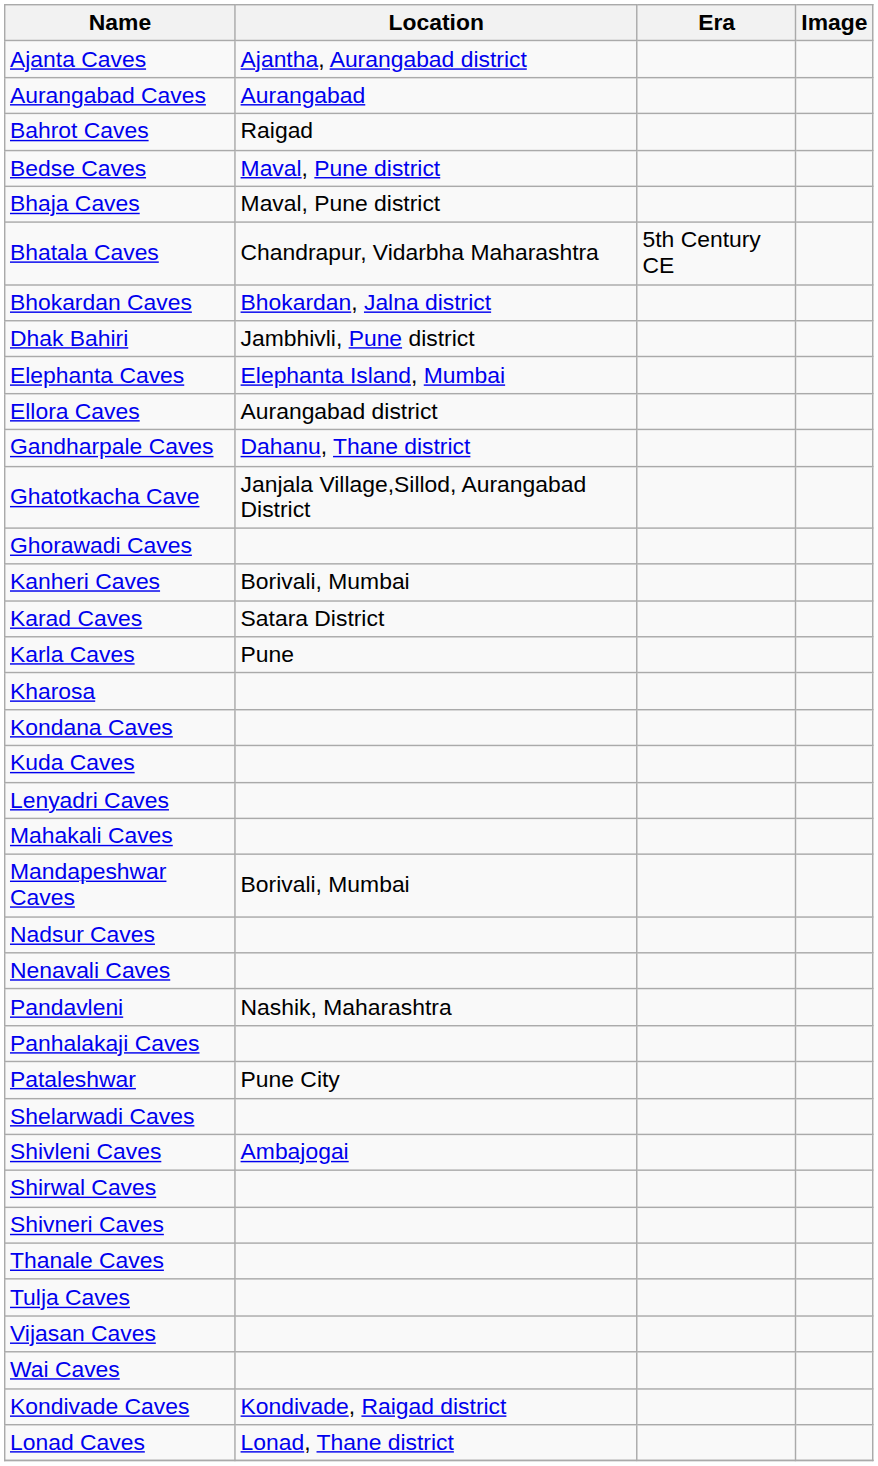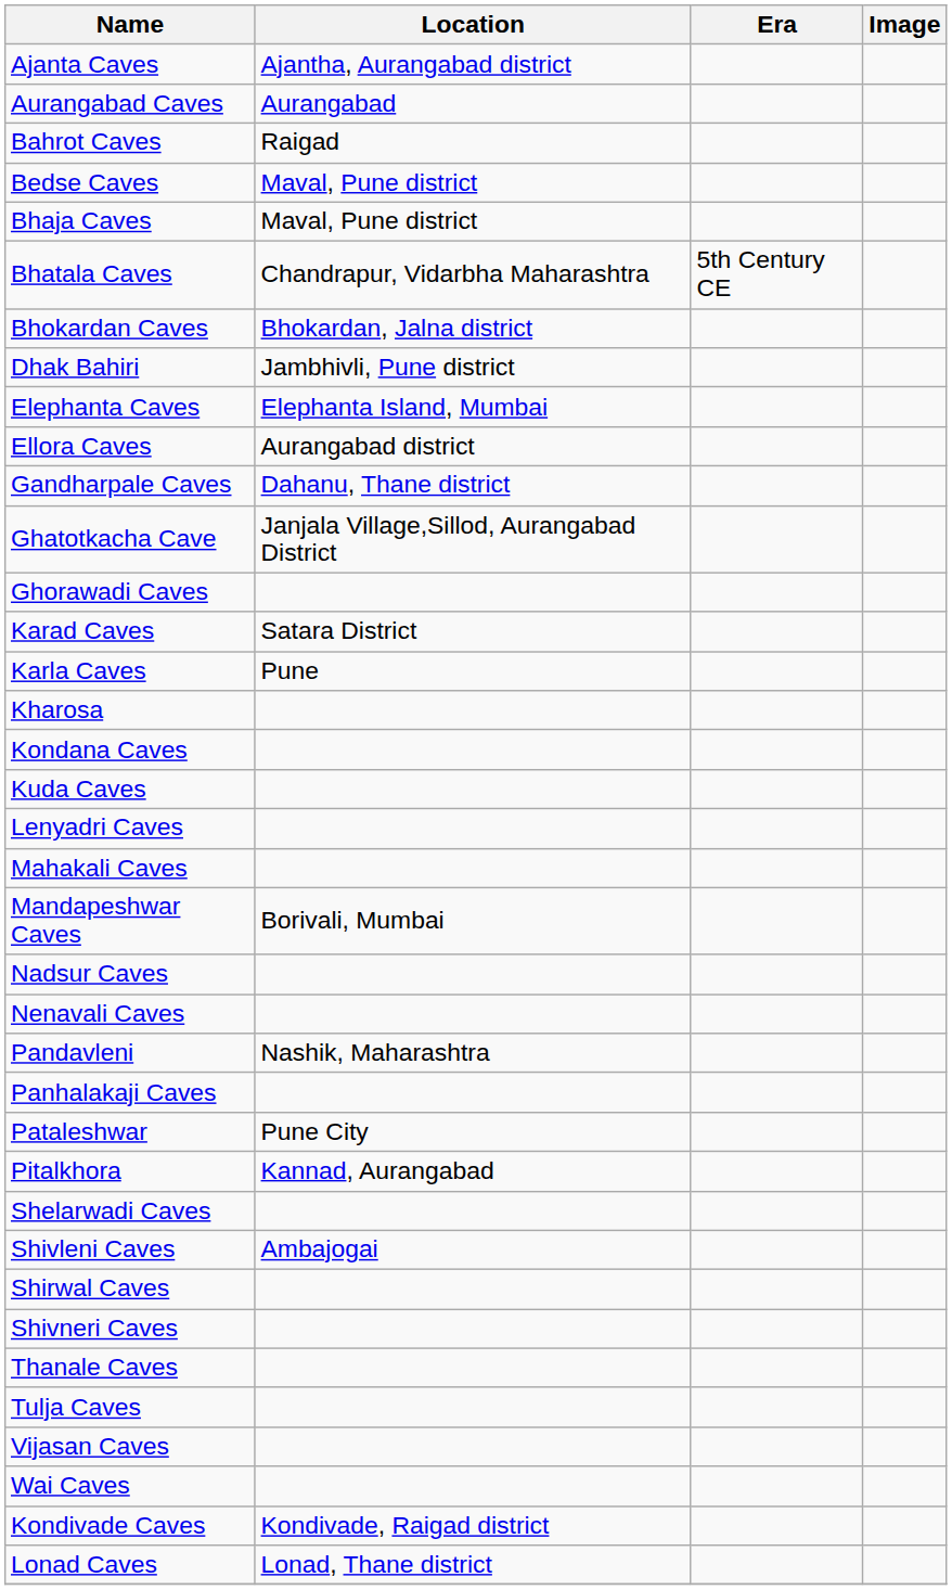- row: Kanheri Caves | Borivali, Mumbai
+ row: Pitalkhora | Kannad, Aurangabad
